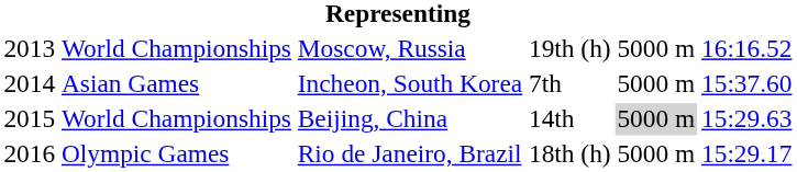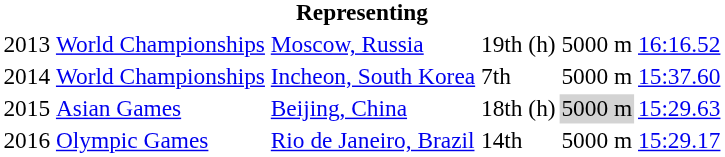Incheon, South Korea | column 2: Asian Games -> World Championships
Beijing, China | column 2: World Championships -> Asian Games
Beijing, China | column 4: 14th -> 18th (h)
Rio de Janeiro, Brazil | column 4: 18th (h) -> 14th
